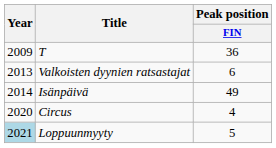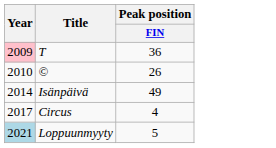T | Year: no background -> pink background
+ row: 2010 | © | 26
- row: 2013 | Valkoisten dyynien ratsastajat | 6
Circus | Year: 2020 -> 2017
